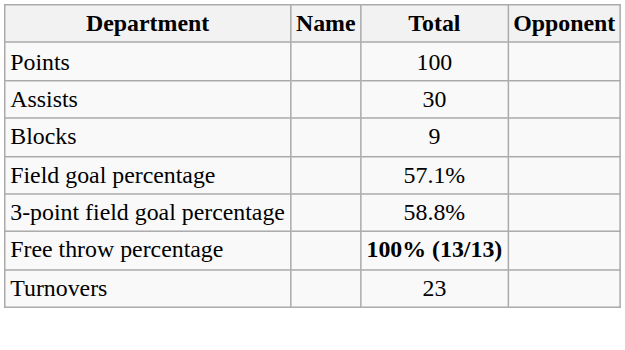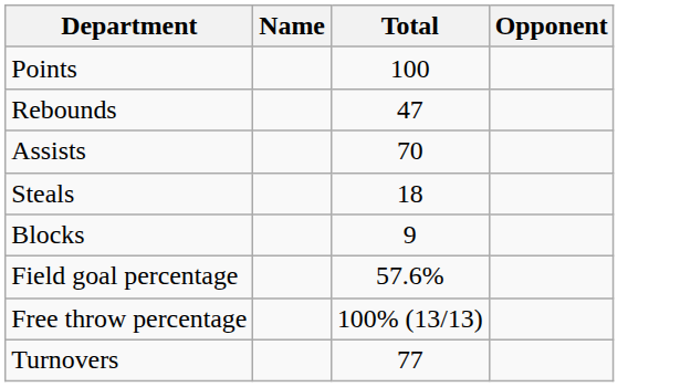+ row: Rebounds | 47
Assists | Total: 30 -> 70
+ row: Steals | 18
Field goal percentage | Total: 57.1% -> 57.6%
- row: 3-point field goal percentage | 58.8%
Free throw percentage | Total: bold -> normal
Turnovers | Total: 23 -> 77
